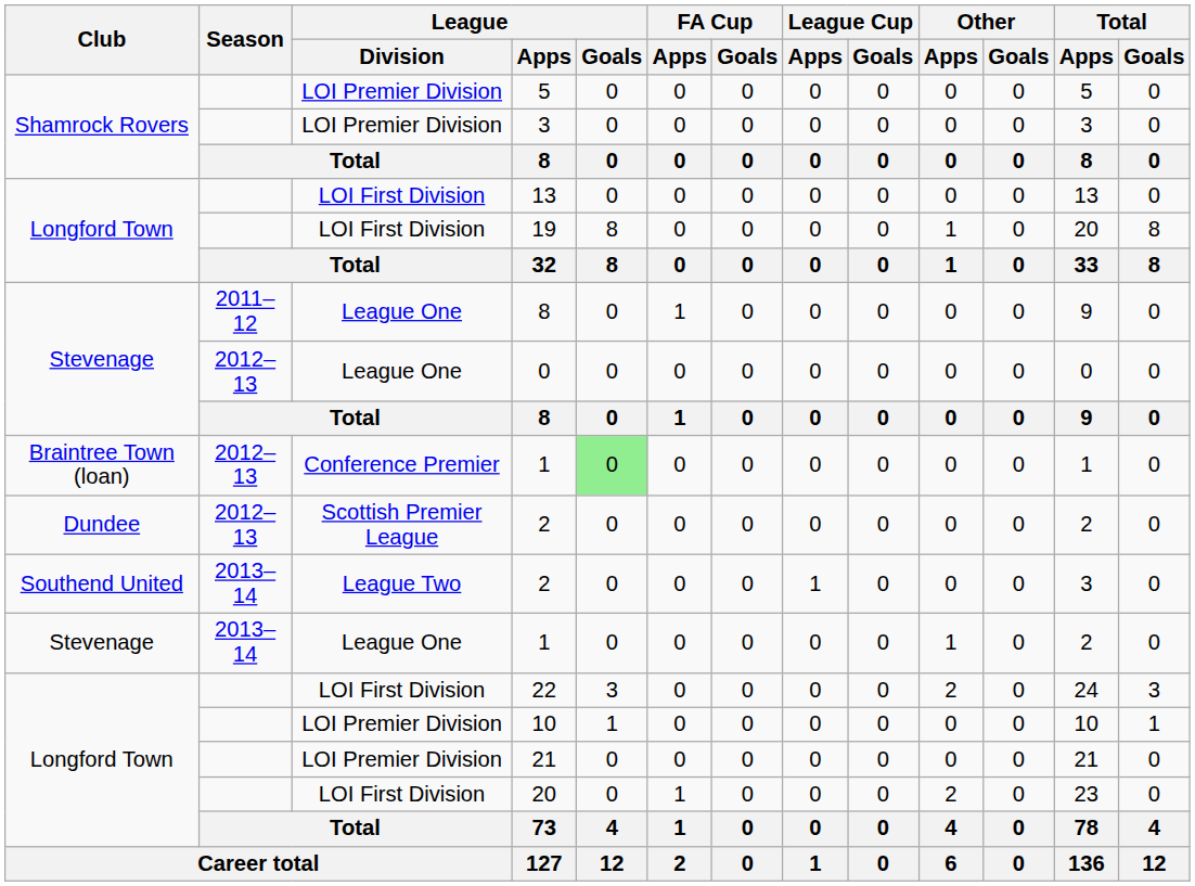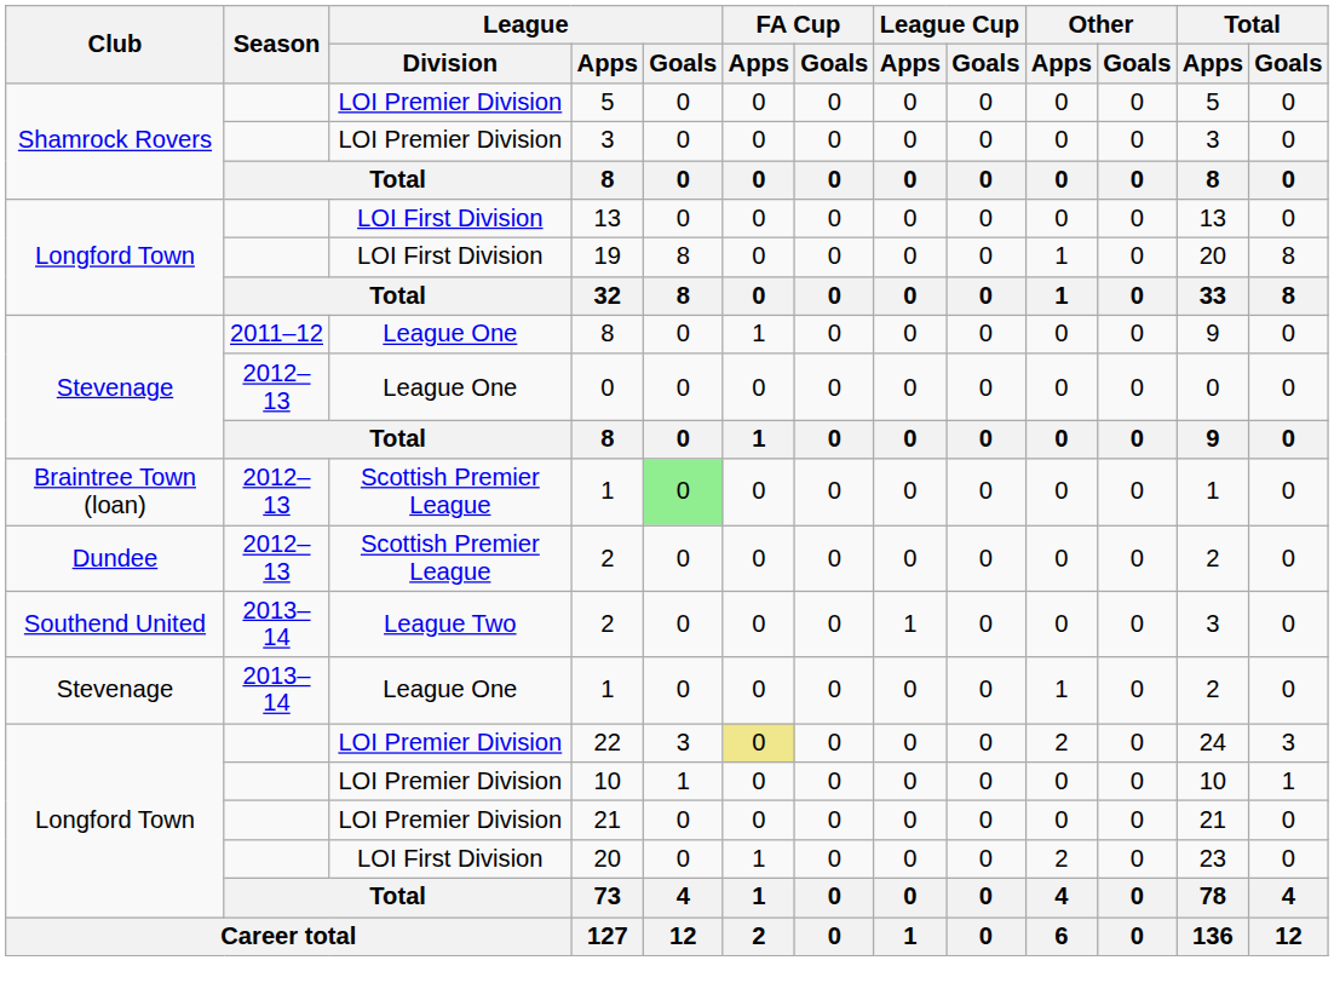Braintree Town (loan) / 1 | League / Division: Conference Premier -> Scottish Premier League
22 | League / Division: LOI First Division -> LOI Premier Division
22 | FA Cup / Apps: no background -> khaki background
